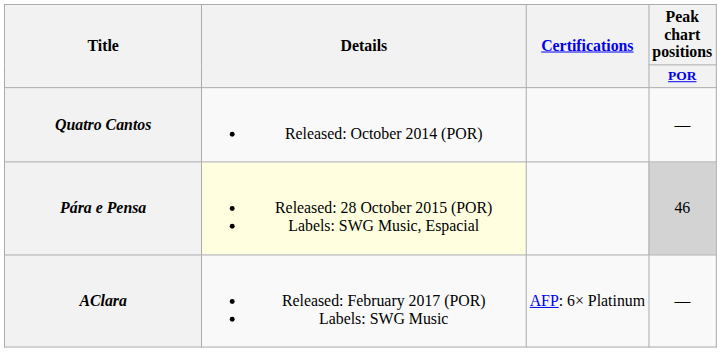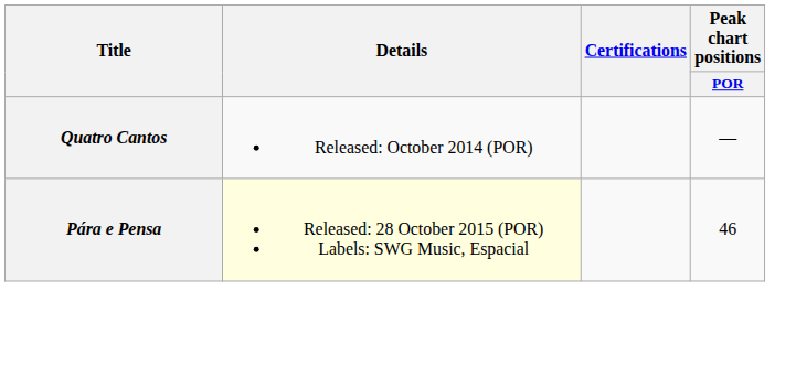Pára e Pensa | Peak chart positions / POR: lightgrey background -> no background
- row: AClara | Released: February 2017 (POR) Labels: SWG Music | AFP: 6× Platinum | —
